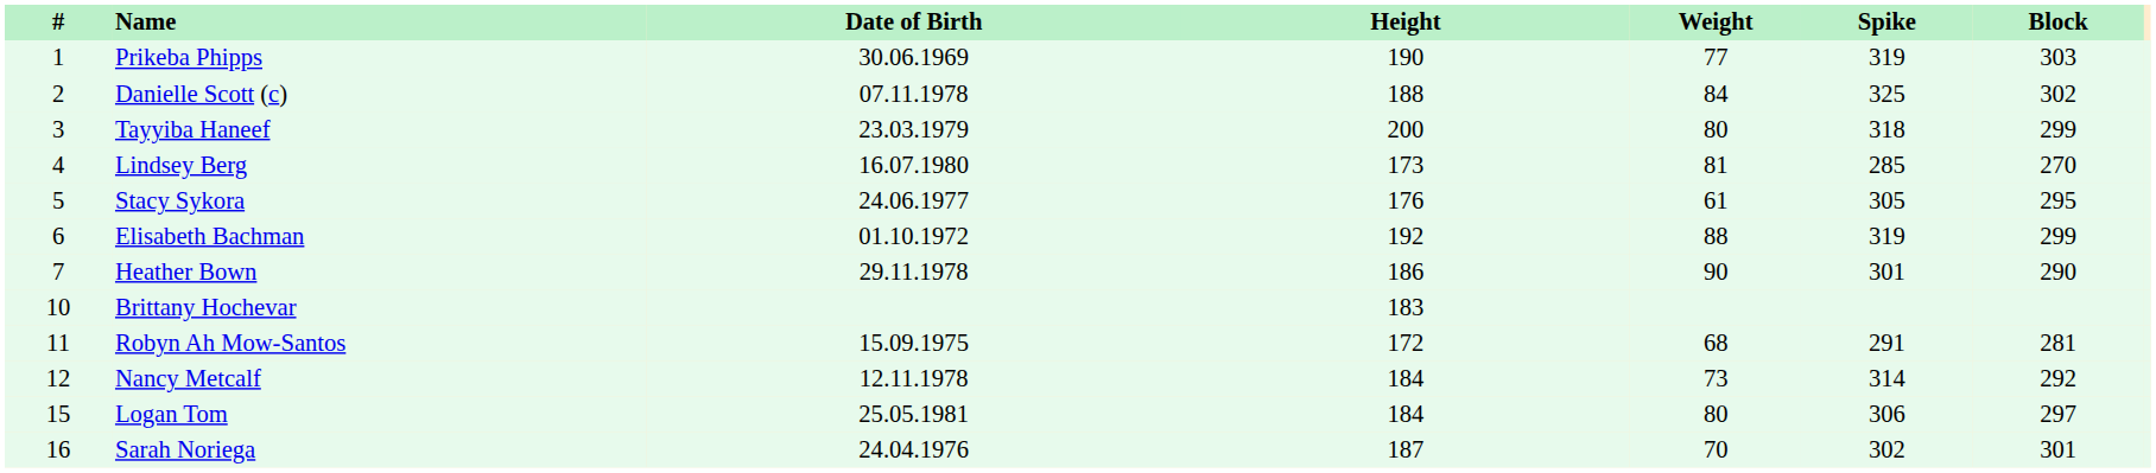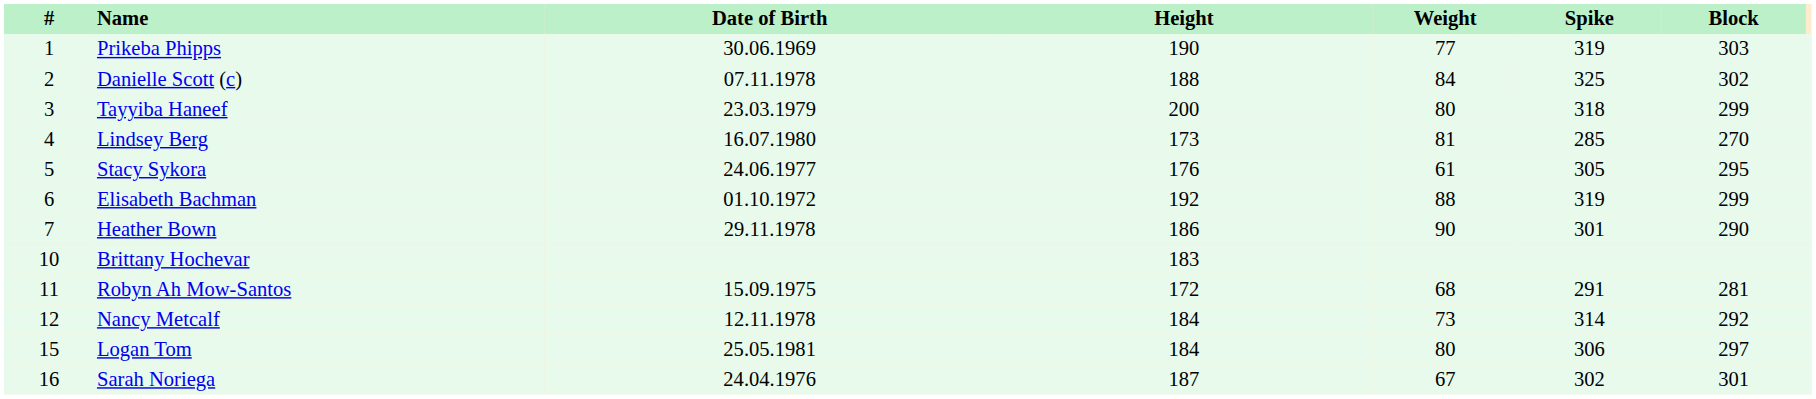Sarah Noriega | Weight: 70 -> 67
